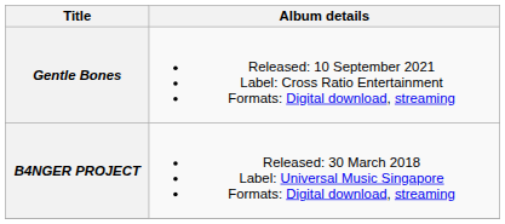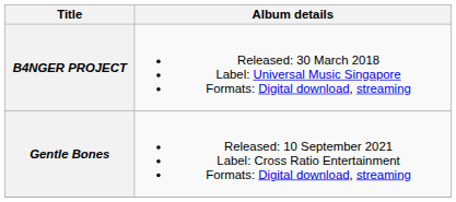rows swapped: B4NGER PROJECT <-> Gentle Bones
